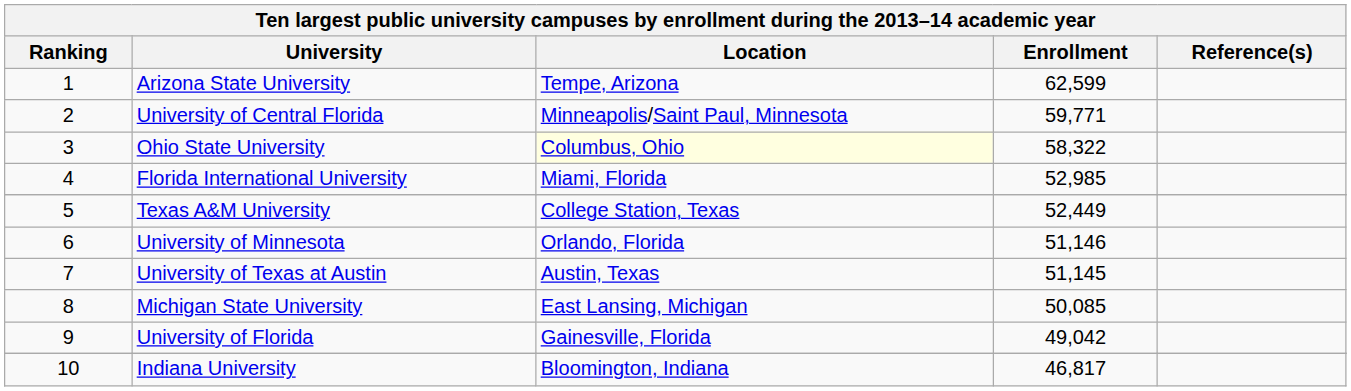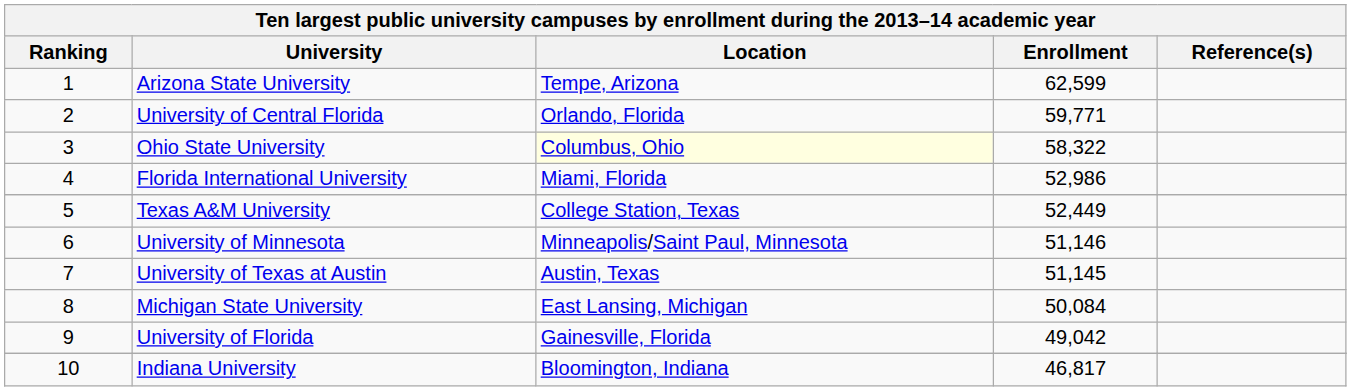University of Central Florida | Location: Minneapolis/Saint Paul, Minnesota -> Orlando, Florida
Florida International University | Enrollment: 52,985 -> 52,986
University of Minnesota | Location: Orlando, Florida -> Minneapolis/Saint Paul, Minnesota
Michigan State University | Enrollment: 50,085 -> 50,084
